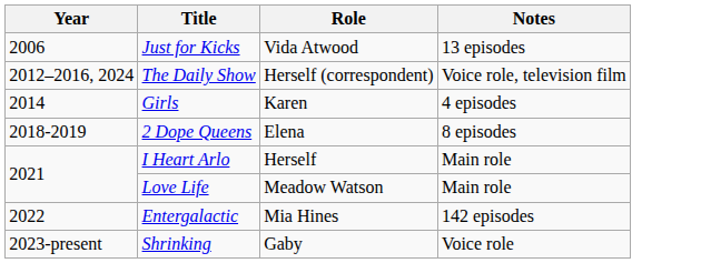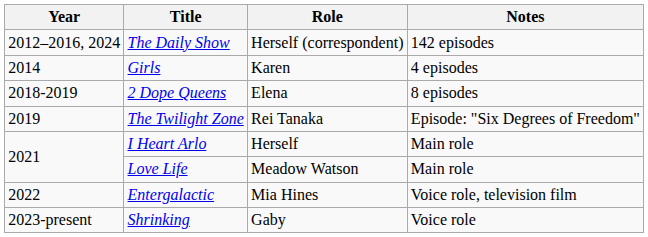- row: 2006 | Just for Kicks | Vida Atwood | 13 episodes
The Daily Show | Notes: Voice role, television film -> 142 episodes
+ row: 2019 | The Twilight Zone | Rei Tanaka | Episode: "Six Degrees of Freedom"
Entergalactic | Notes: 142 episodes -> Voice role, television film
